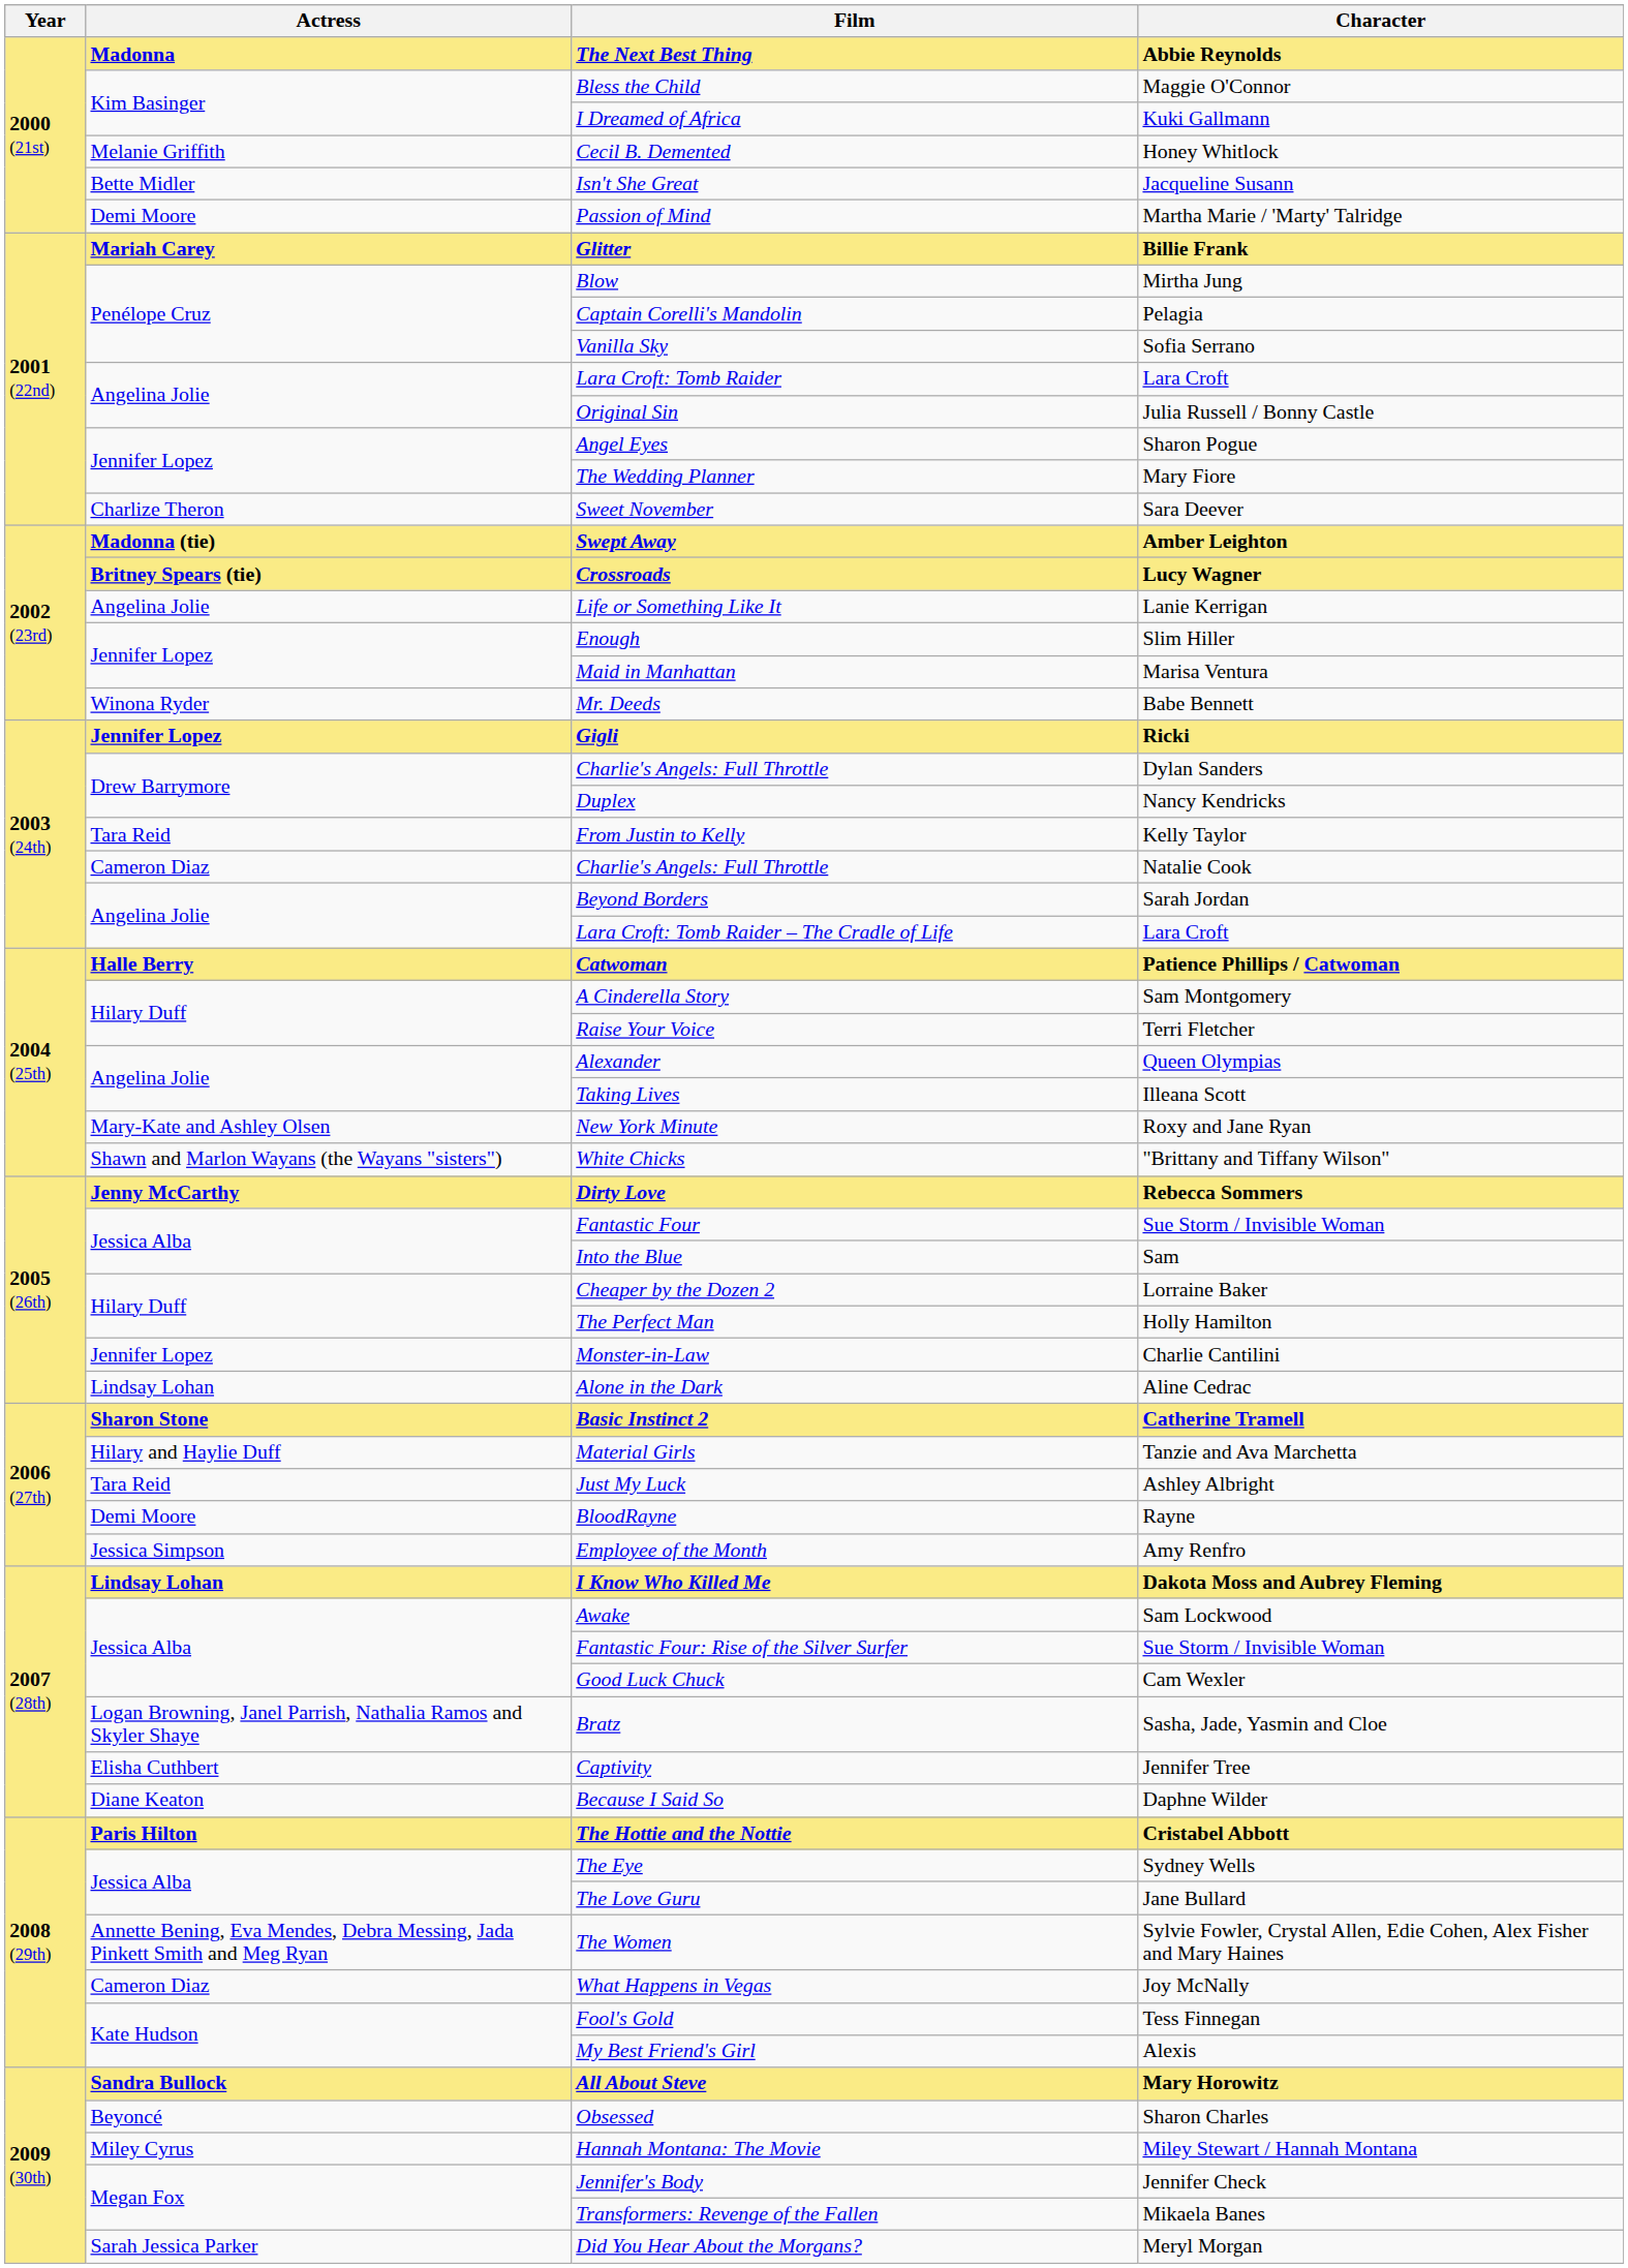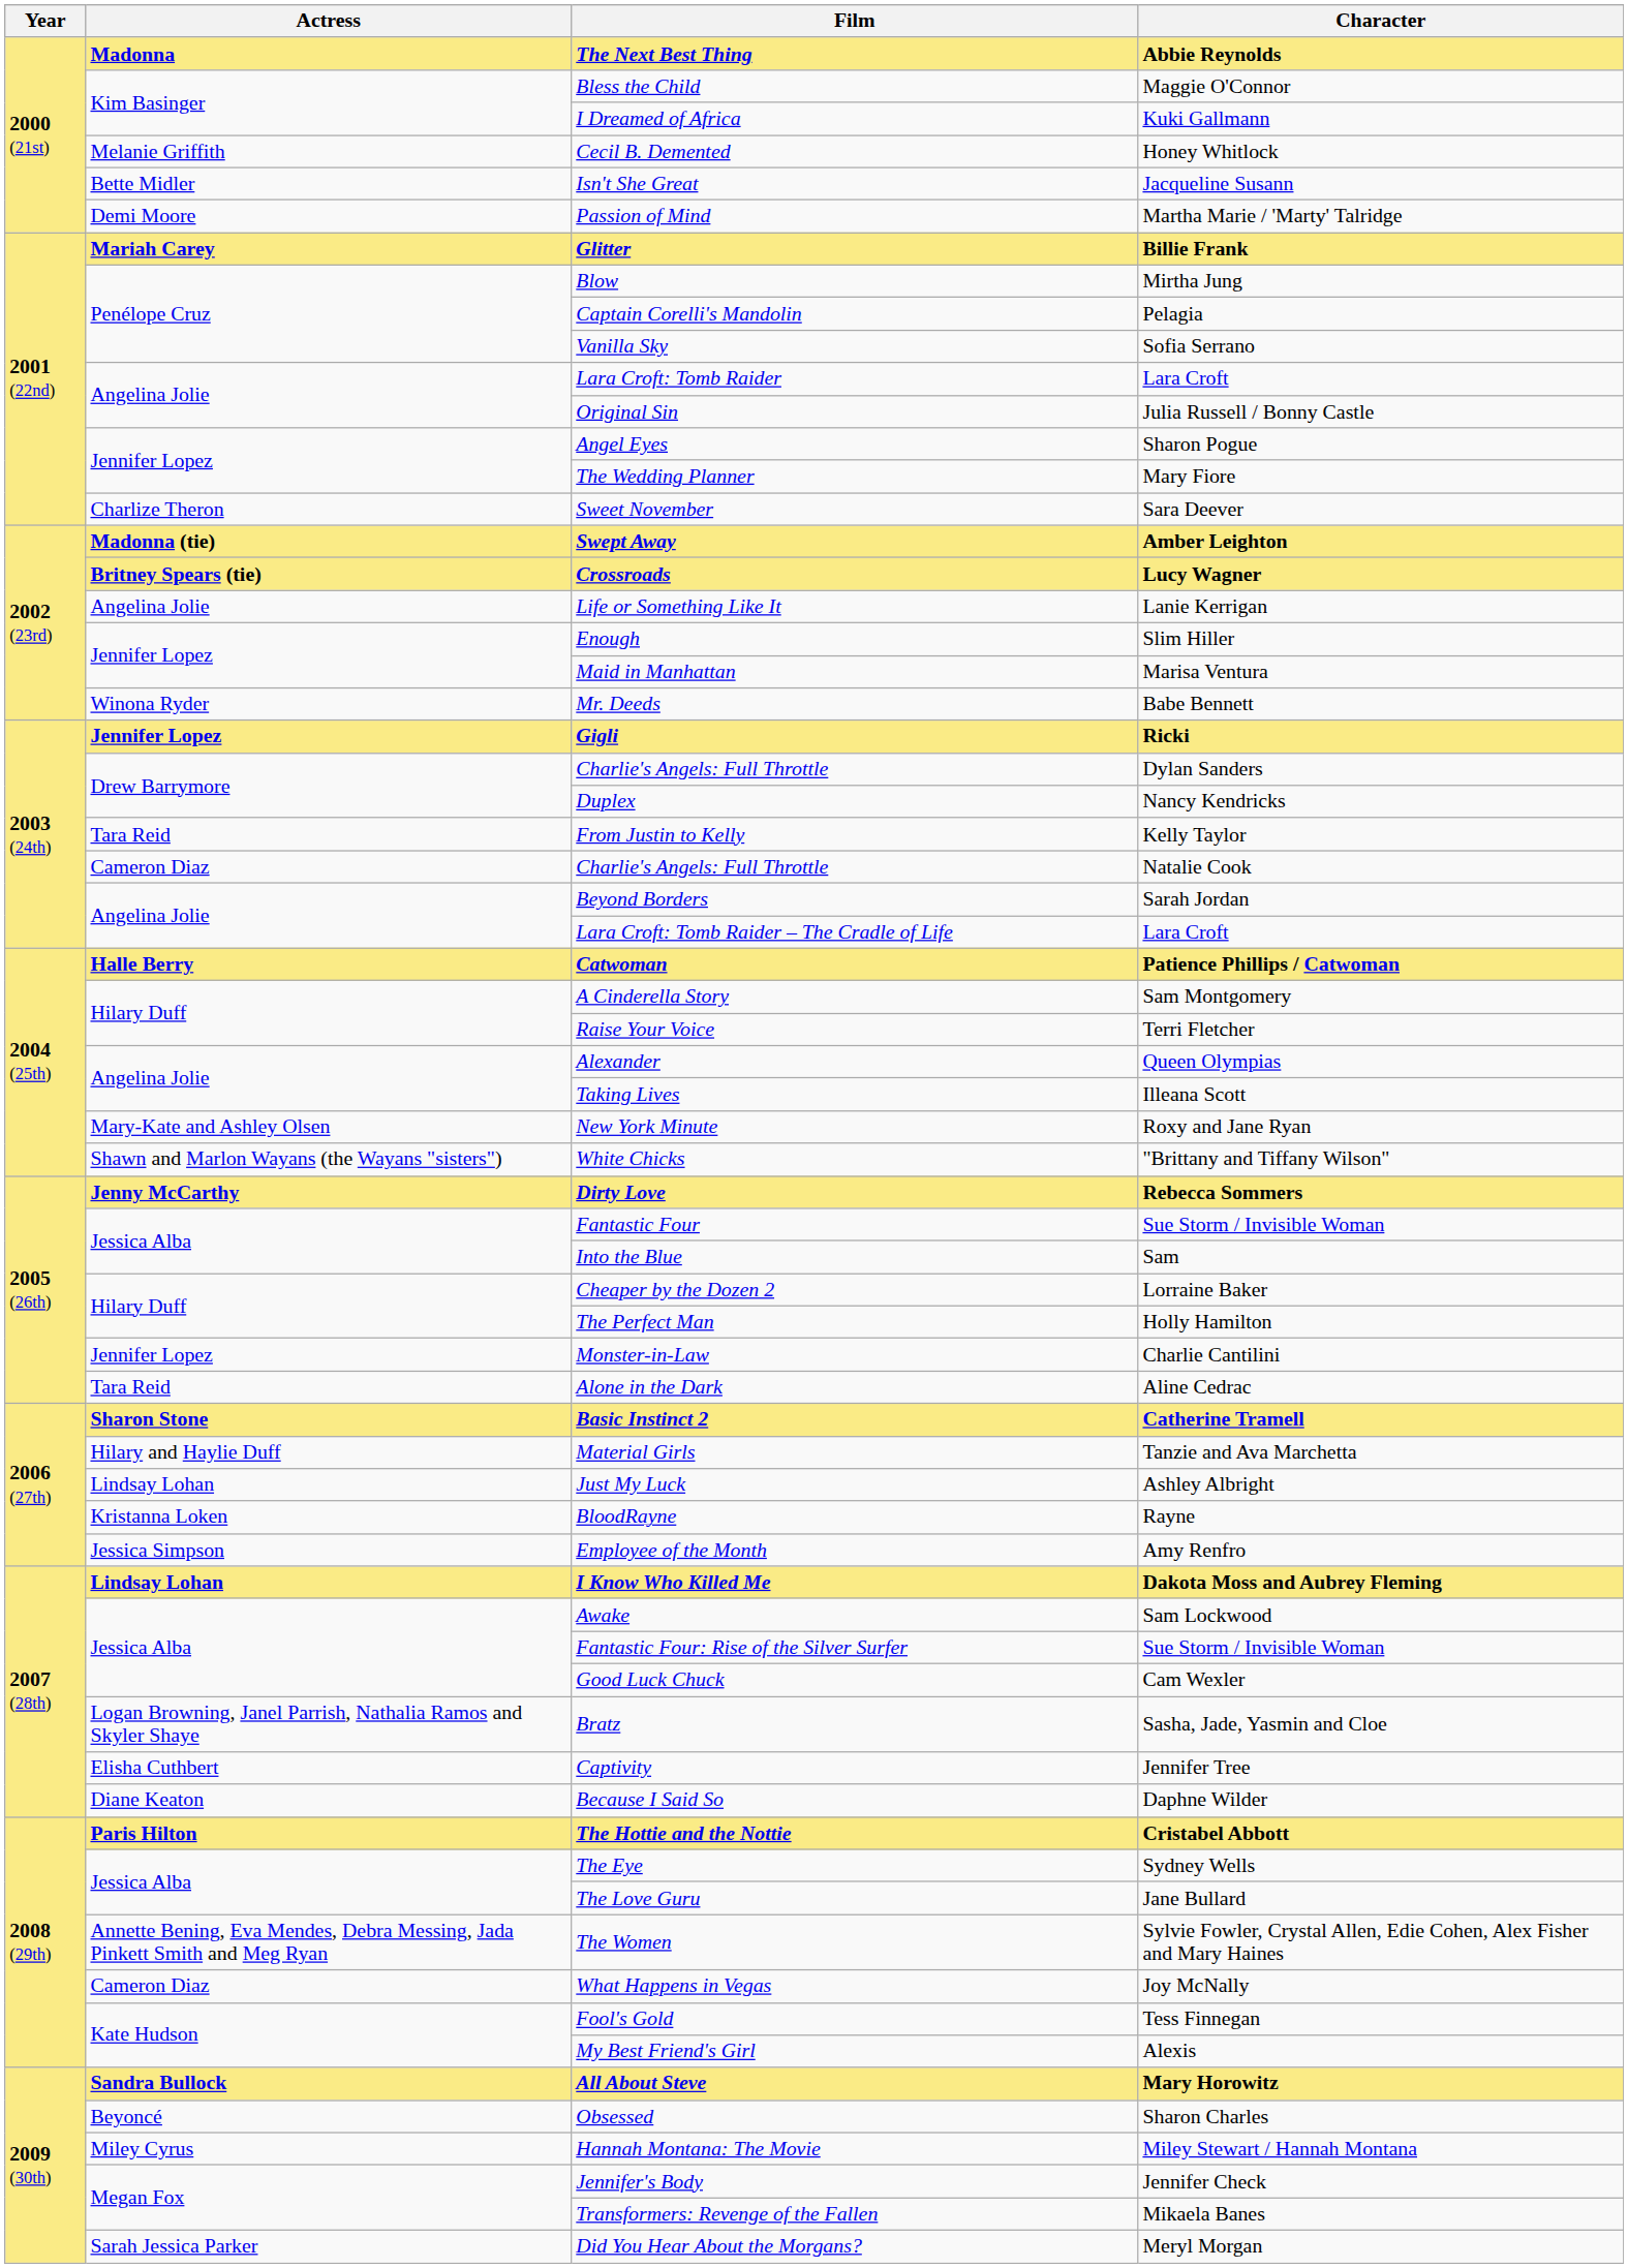Alone in the Dark | Actress: Lindsay Lohan -> Tara Reid
Just My Luck | Actress: Tara Reid -> Lindsay Lohan
BloodRayne | Actress: Demi Moore -> Kristanna Loken
